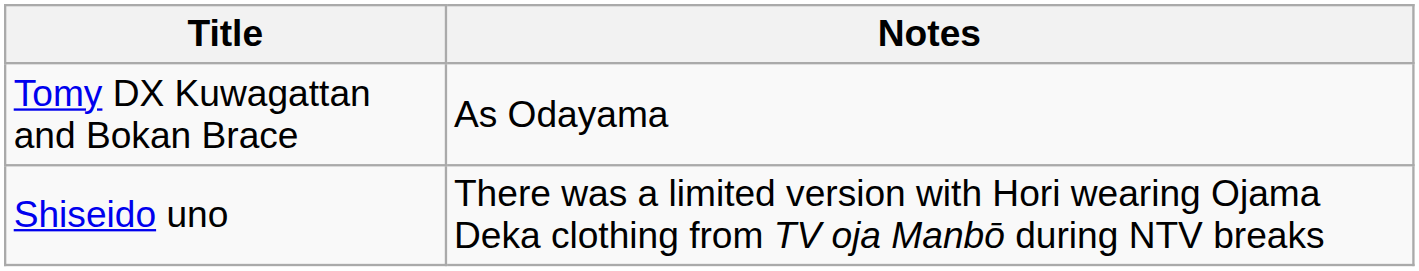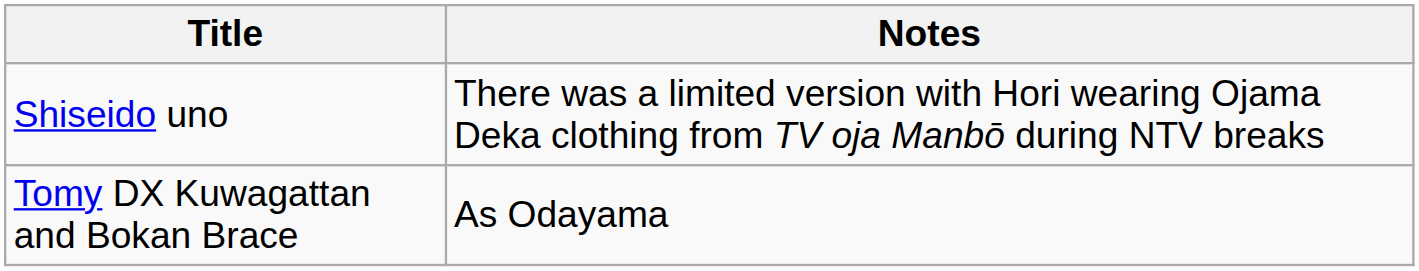rows swapped: Shiseido uno <-> Tomy DX Kuwagattan and Bokan Brace
